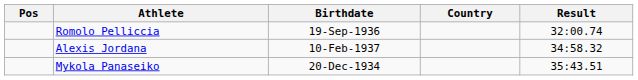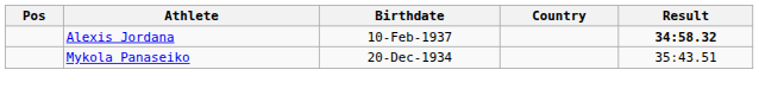- row: Romolo Pelliccia | 19-Sep-1936 | 32:00.74
Alexis Jordana | Result: normal -> bold
